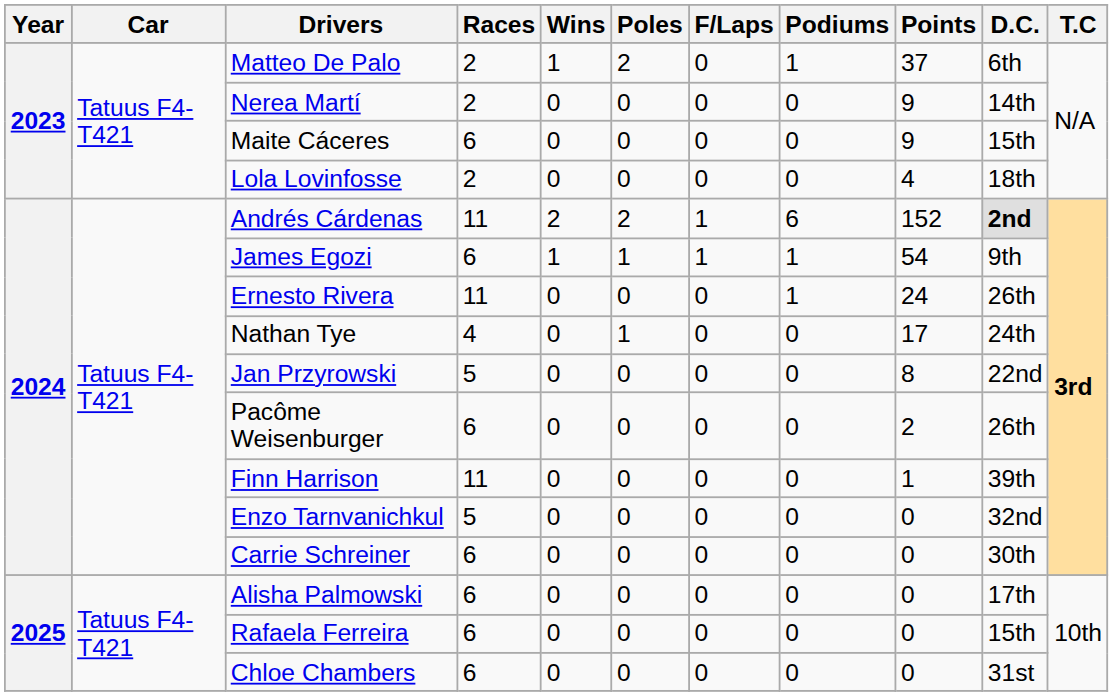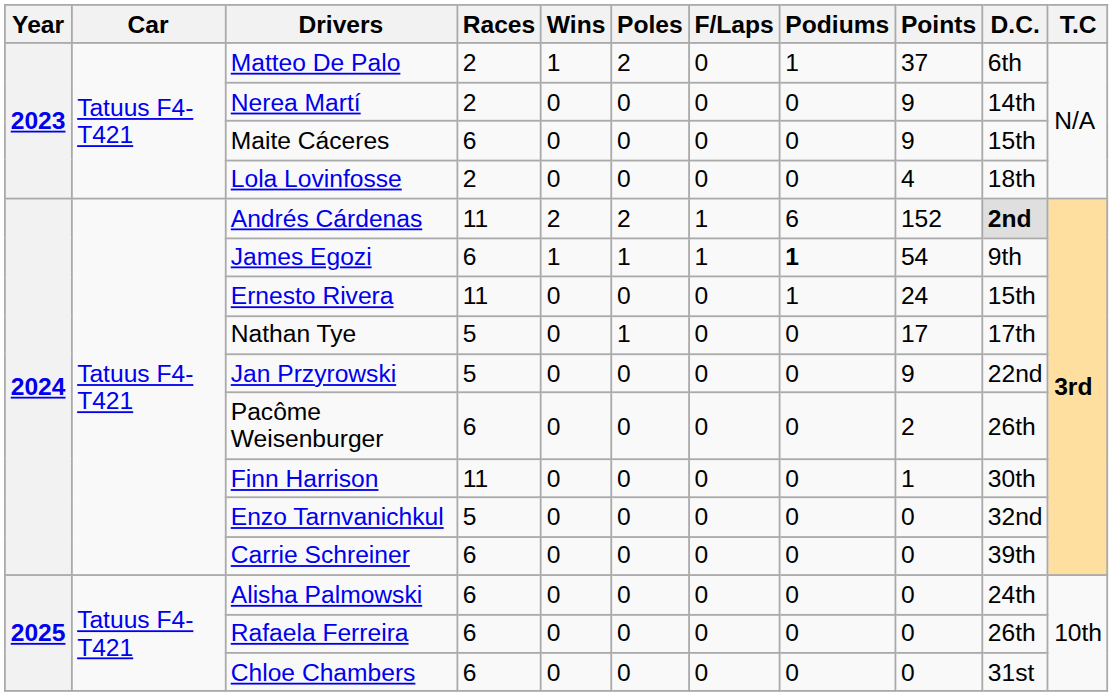James Egozi | Podiums: normal -> bold
Ernesto Rivera | D.C.: 26th -> 15th
Nathan Tye | Races: 4 -> 5
Nathan Tye | D.C.: 24th -> 17th
Jan Przyrowski | Points: 8 -> 9
Finn Harrison | D.C.: 39th -> 30th
Carrie Schreiner | D.C.: 30th -> 39th
Alisha Palmowski | D.C.: 17th -> 24th
Rafaela Ferreira | D.C.: 15th -> 26th
